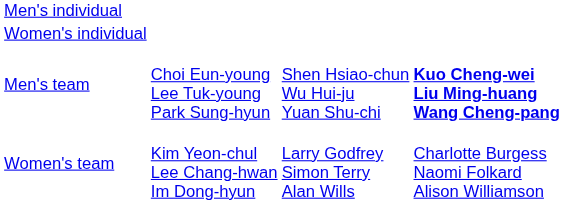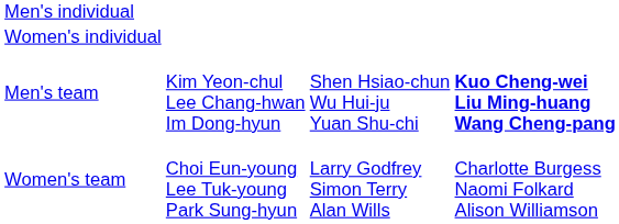Men's team | column 2: Choi Eun-young Lee Tuk-young Park Sung-hyun -> Kim Yeon-chul Lee Chang-hwan Im Dong-hyun
Women's team | column 2: Kim Yeon-chul Lee Chang-hwan Im Dong-hyun -> Choi Eun-young Lee Tuk-young Park Sung-hyun
